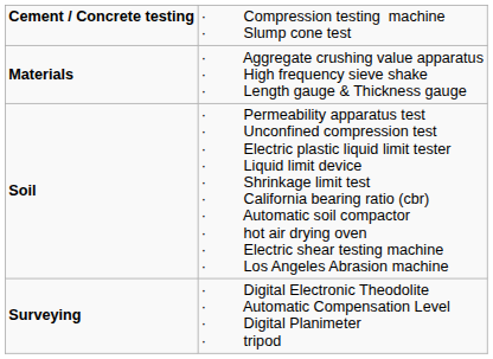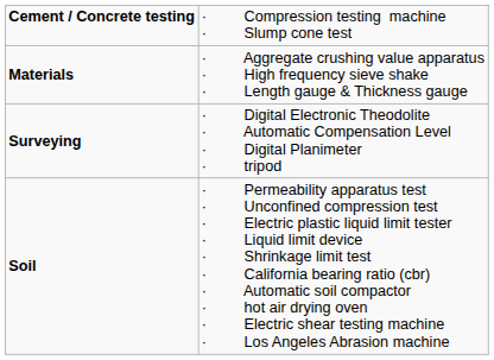rows swapped: Soil <-> Surveying
